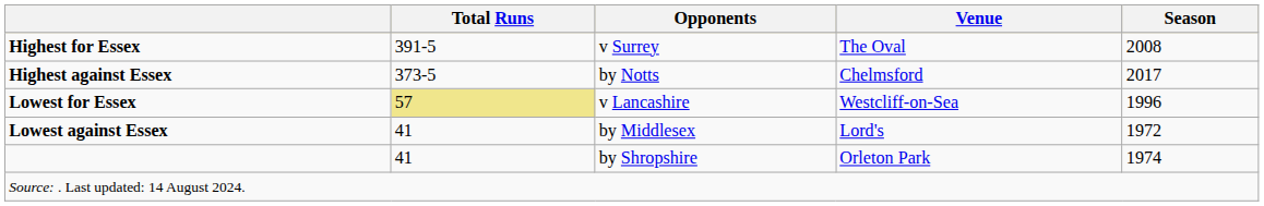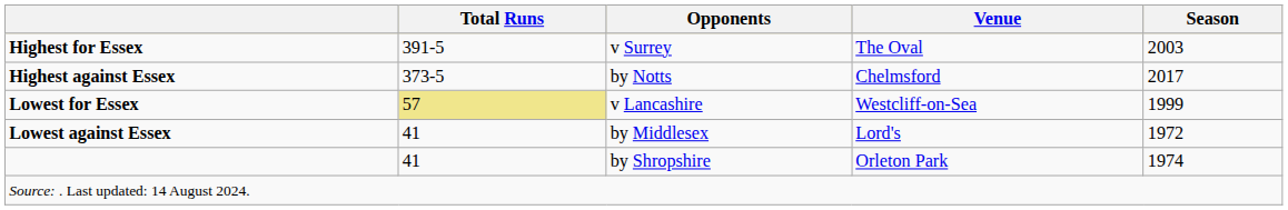Highest for Essex | Season: 2008 -> 2003
Lowest for Essex | Season: 1996 -> 1999
